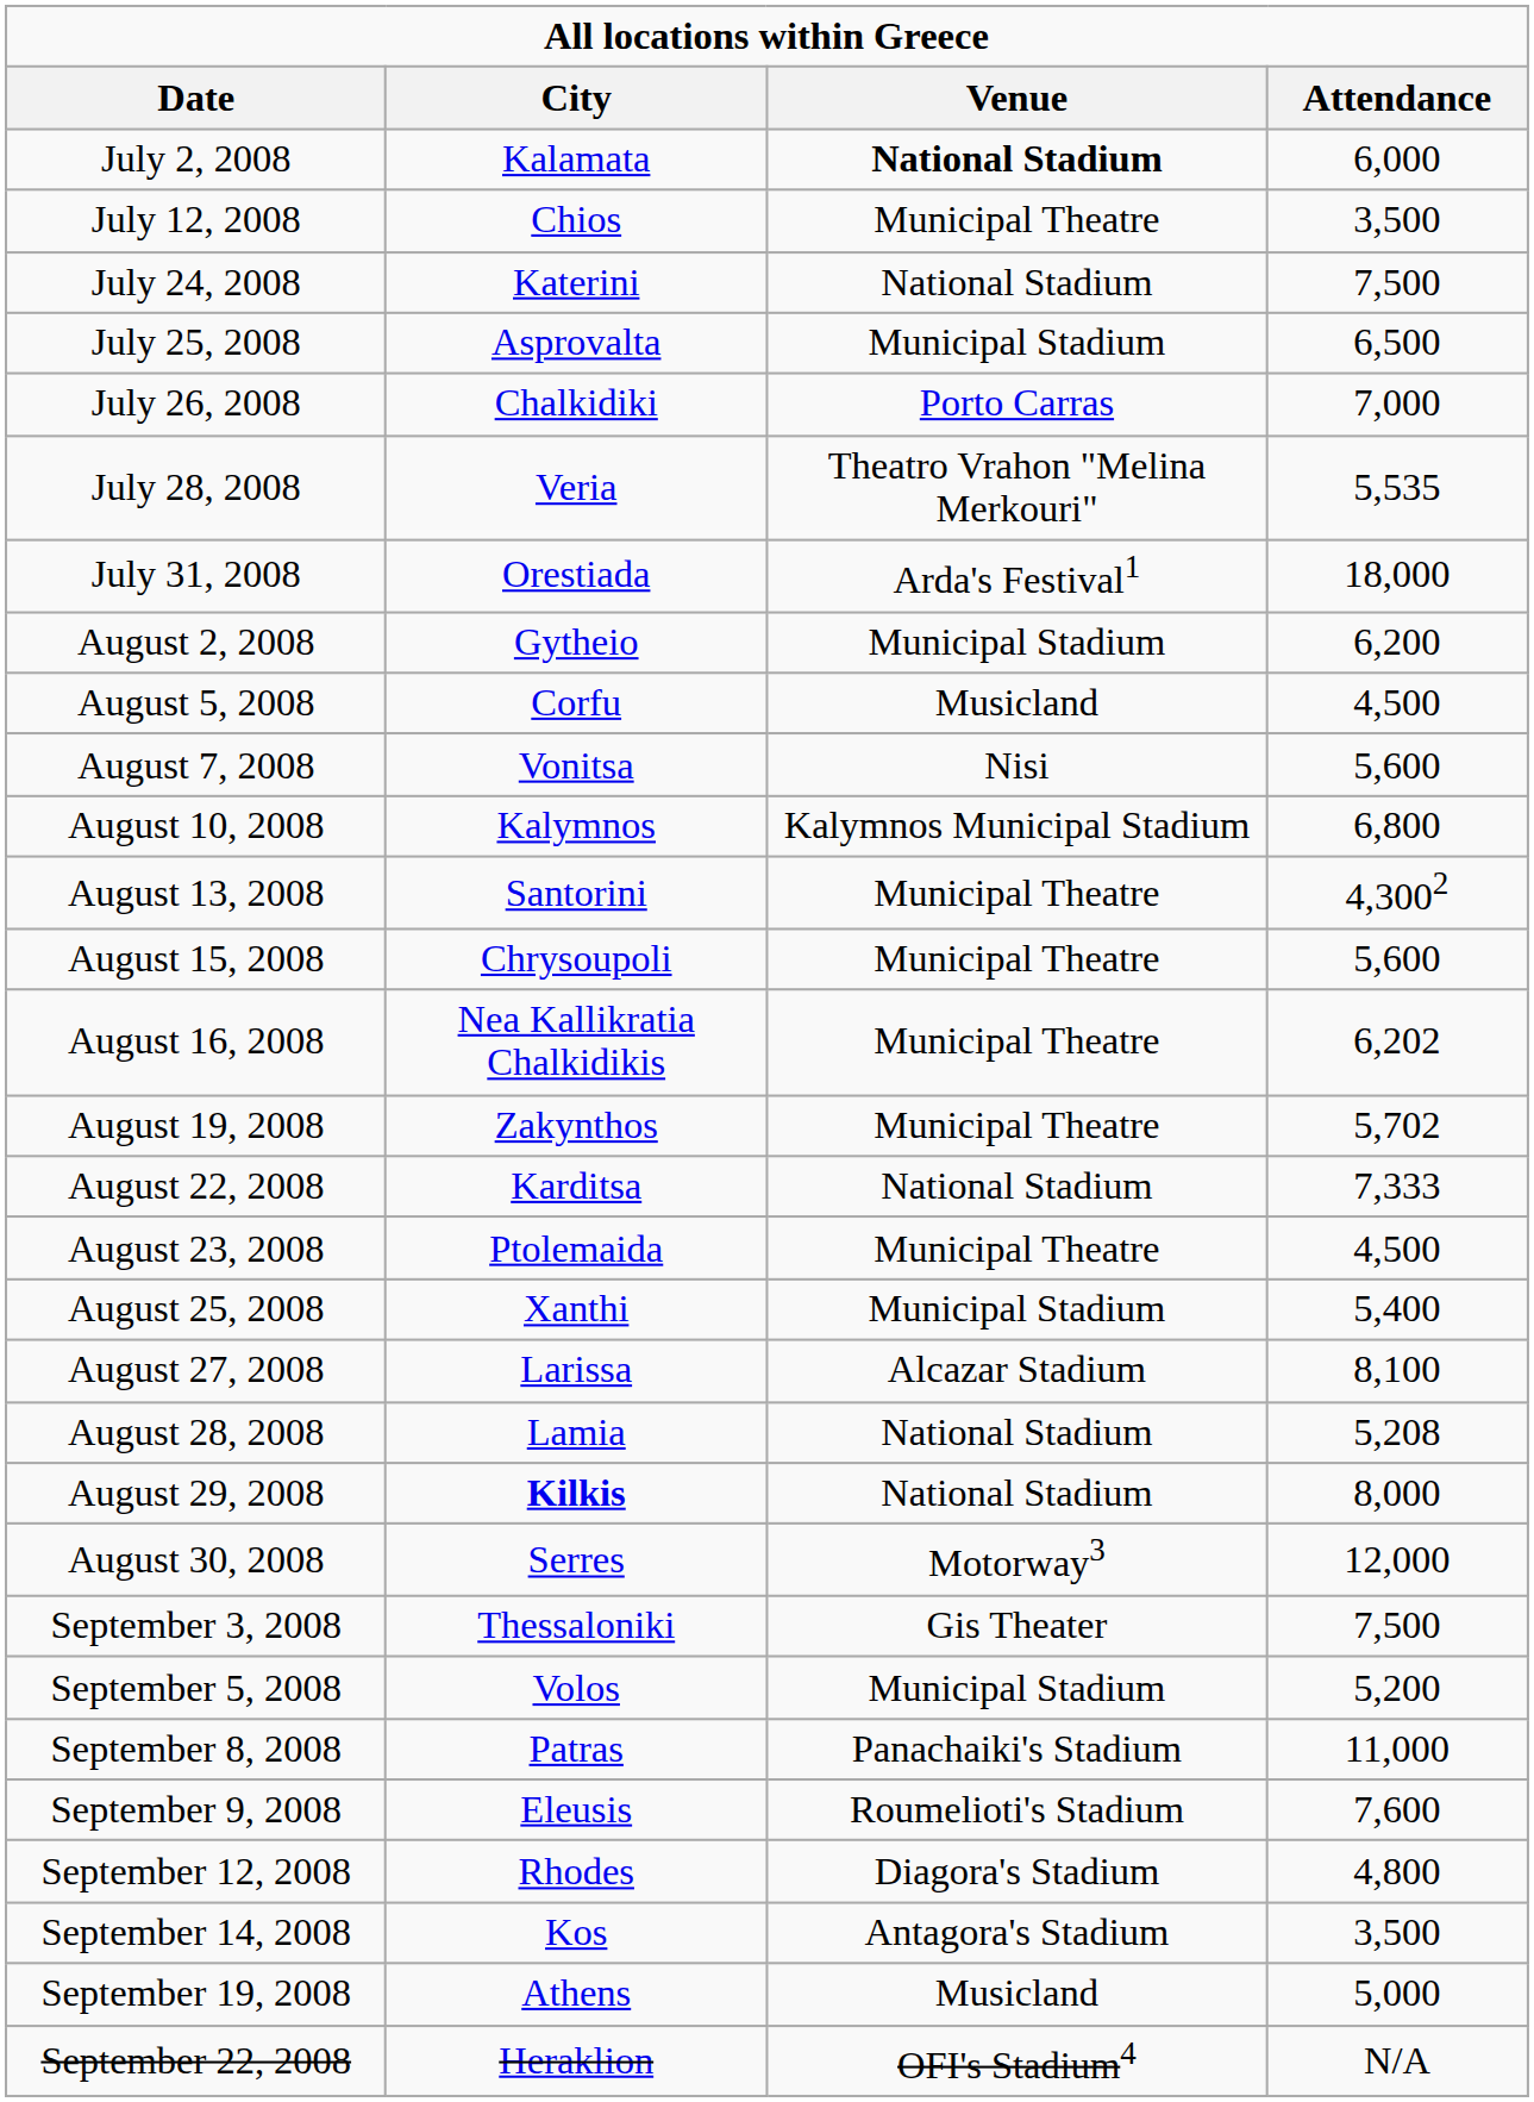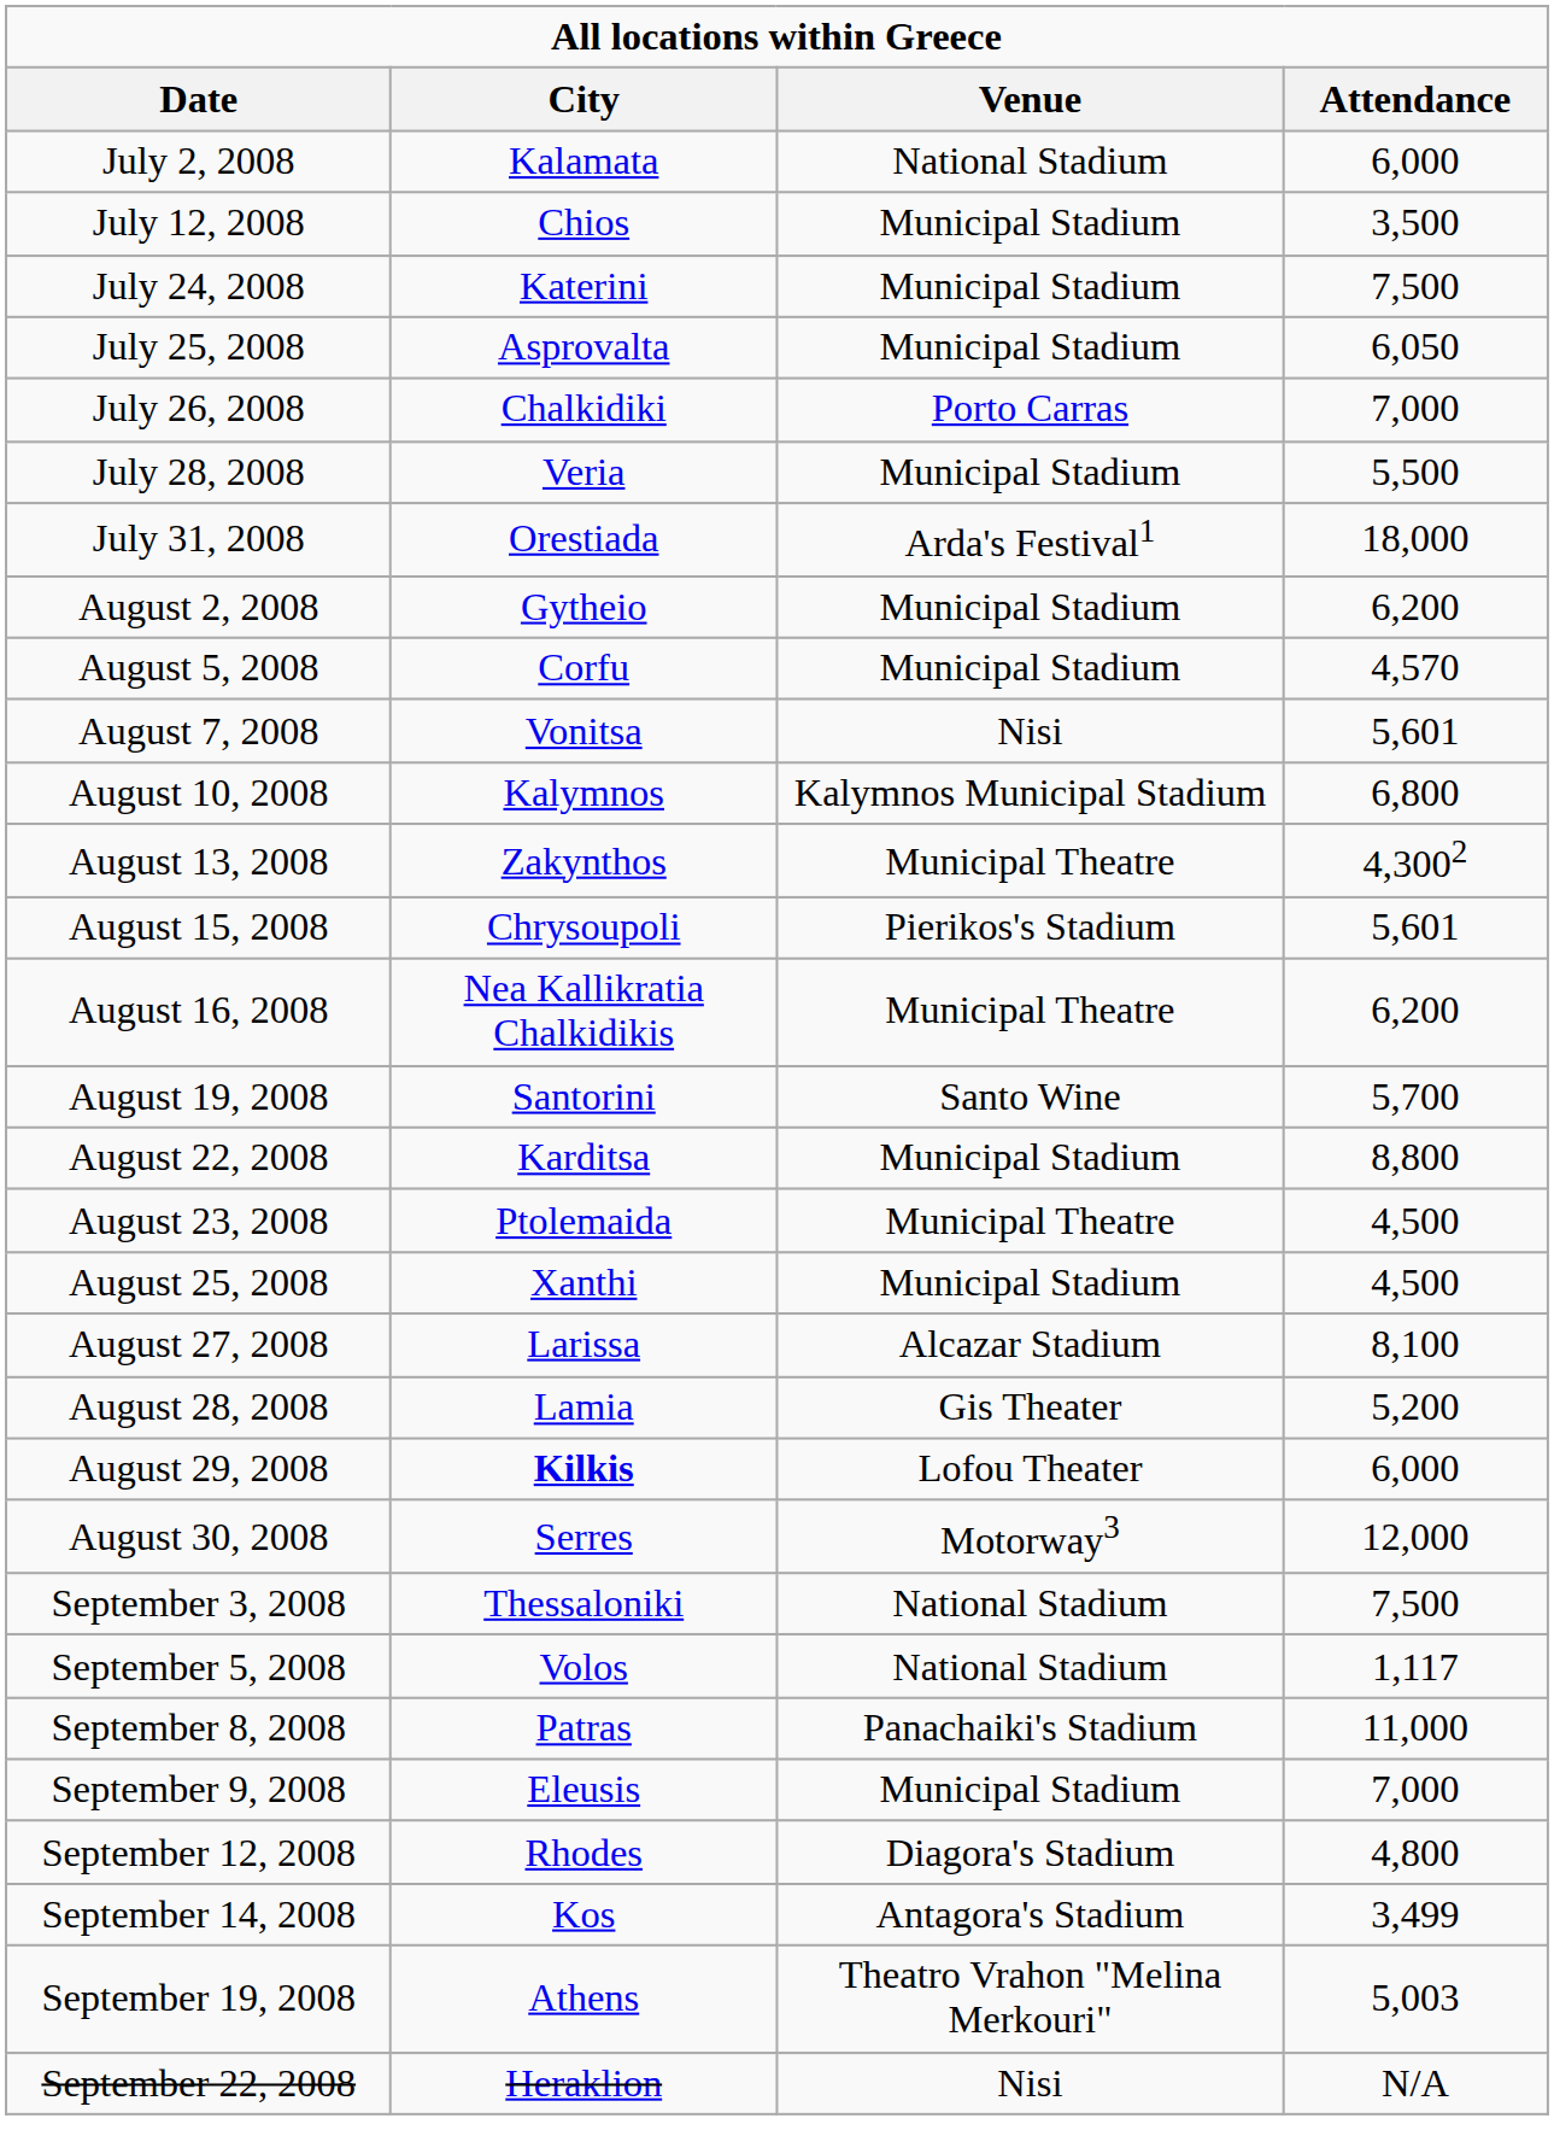July 2, 2008 | Venue: bold -> normal
July 12, 2008 | Venue: Municipal Theatre -> Municipal Stadium
July 24, 2008 | Venue: National Stadium -> Municipal Stadium
July 25, 2008 | Attendance: 6,500 -> 6,050
July 28, 2008 | Venue: Theatro Vrahon "Melina Merkouri" -> Municipal Stadium
July 28, 2008 | Attendance: 5,535 -> 5,500
August 5, 2008 | Venue: Musicland -> Municipal Stadium
August 5, 2008 | Attendance: 4,500 -> 4,570
August 7, 2008 | Attendance: 5,600 -> 5,601
August 13, 2008 | City: Santorini -> Zakynthos
August 15, 2008 | Venue: Municipal Theatre -> Pierikos's Stadium
August 15, 2008 | Attendance: 5,600 -> 5,601
August 16, 2008 | Attendance: 6,202 -> 6,200
August 19, 2008 | City: Zakynthos -> Santorini
August 19, 2008 | Venue: Municipal Theatre -> Santo Wine
August 19, 2008 | Attendance: 5,702 -> 5,700
August 22, 2008 | Venue: National Stadium -> Municipal Stadium
August 22, 2008 | Attendance: 7,333 -> 8,800
August 25, 2008 | Attendance: 5,400 -> 4,500
August 28, 2008 | Venue: National Stadium -> Gis Theater
August 28, 2008 | Attendance: 5,208 -> 5,200
August 29, 2008 | Venue: National Stadium -> Lofou Theater
August 29, 2008 | Attendance: 8,000 -> 6,000
September 3, 2008 | Venue: Gis Theater -> National Stadium
September 5, 2008 | Venue: Municipal Stadium -> National Stadium
September 5, 2008 | Attendance: 5,200 -> 1,117
September 9, 2008 | Venue: Roumelioti's Stadium -> Municipal Stadium
September 9, 2008 | Attendance: 7,600 -> 7,000
September 14, 2008 | Attendance: 3,500 -> 3,499
September 19, 2008 | Venue: Musicland -> Theatro Vrahon "Melina Merkouri"
September 19, 2008 | Attendance: 5,000 -> 5,003
September 22, 2008 | Venue: OFI's Stadium4 -> Nisi
